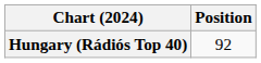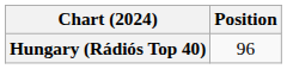Hungary (Rádiós Top 40) | Position: 92 -> 96
